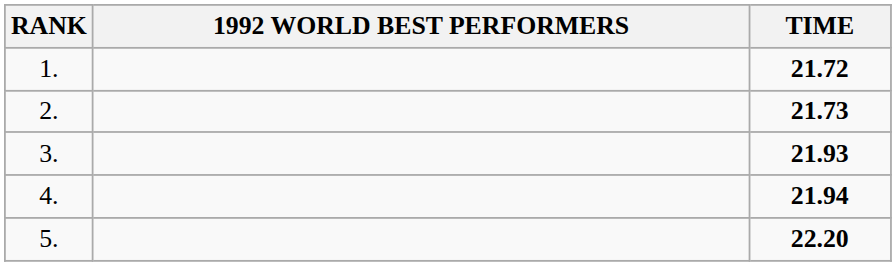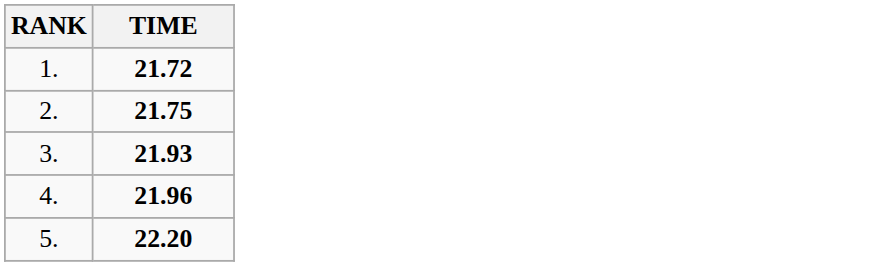- column: 1992 WORLD BEST PERFORMERS
2. | TIME: 21.73 -> 21.75
4. | TIME: 21.94 -> 21.96
